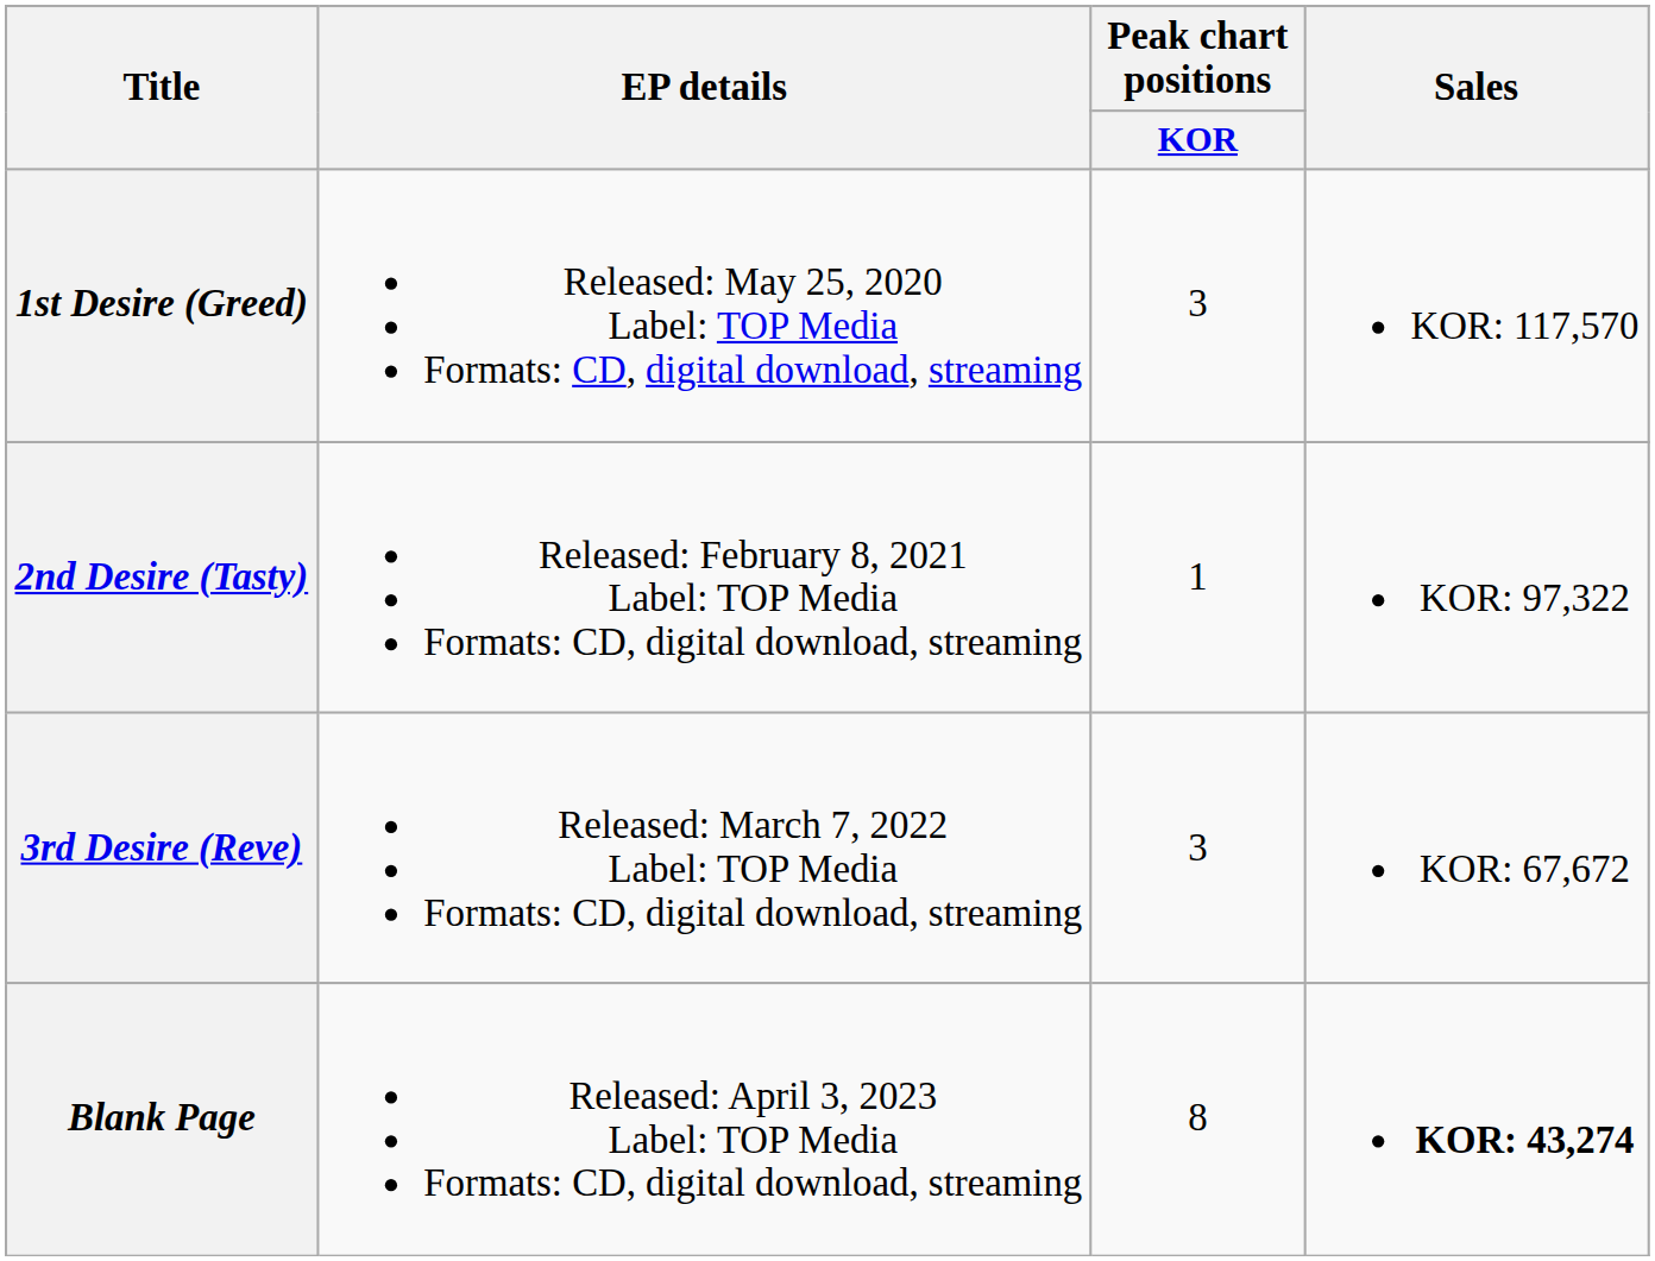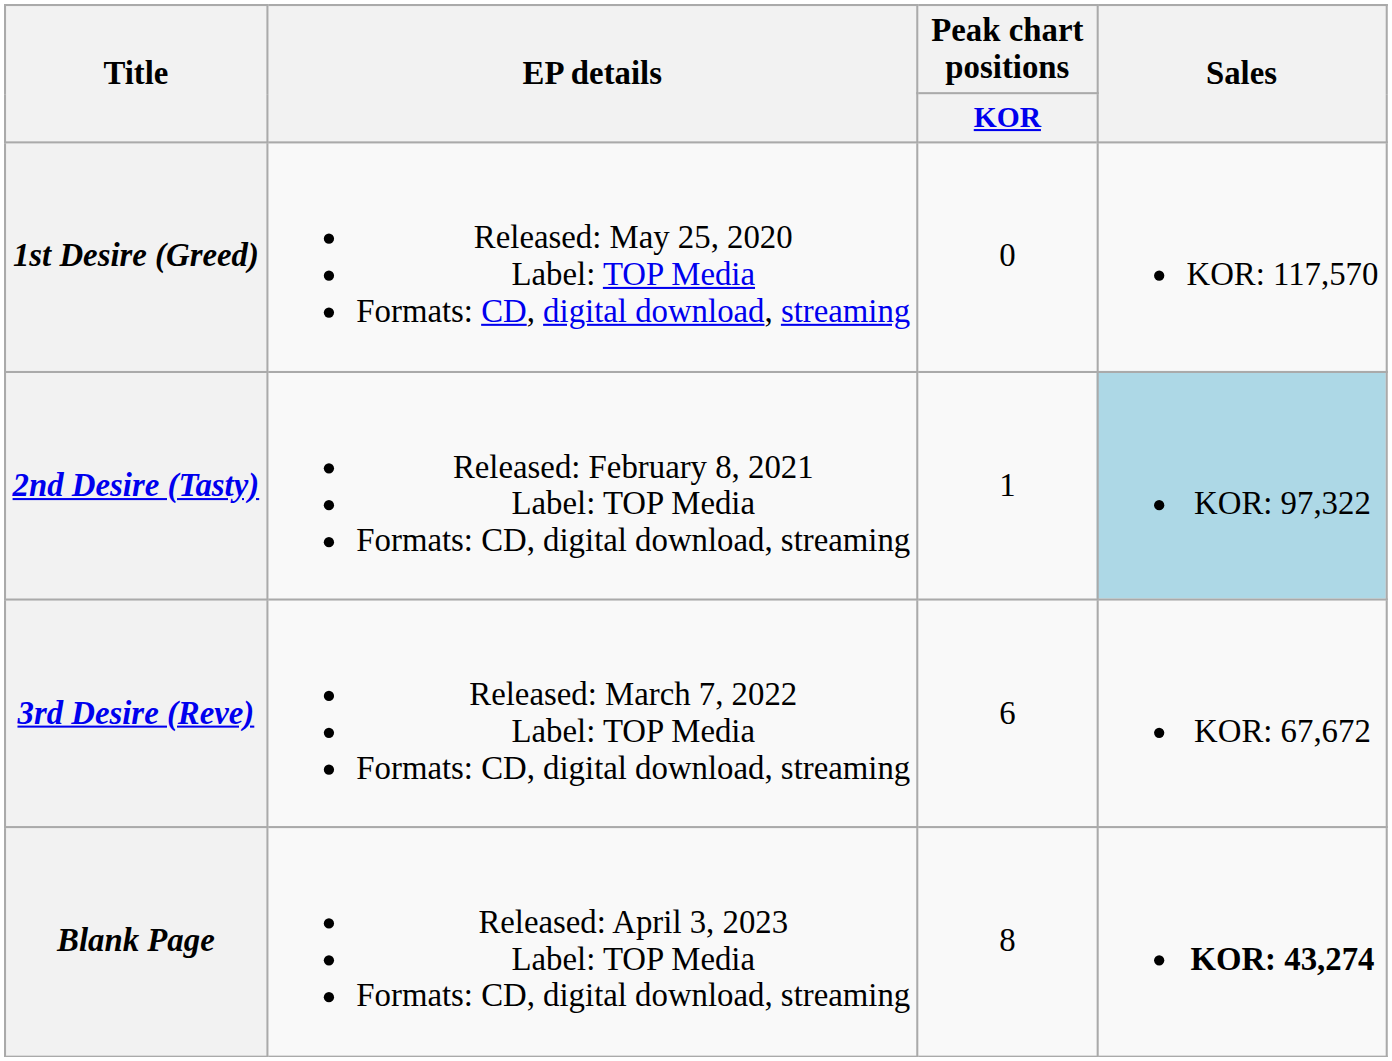1st Desire (Greed) | Peak chart positions / KOR: 3 -> 0
2nd Desire (Tasty) | Sales: no background -> lightblue background
3rd Desire (Reve) | Peak chart positions / KOR: 3 -> 6
